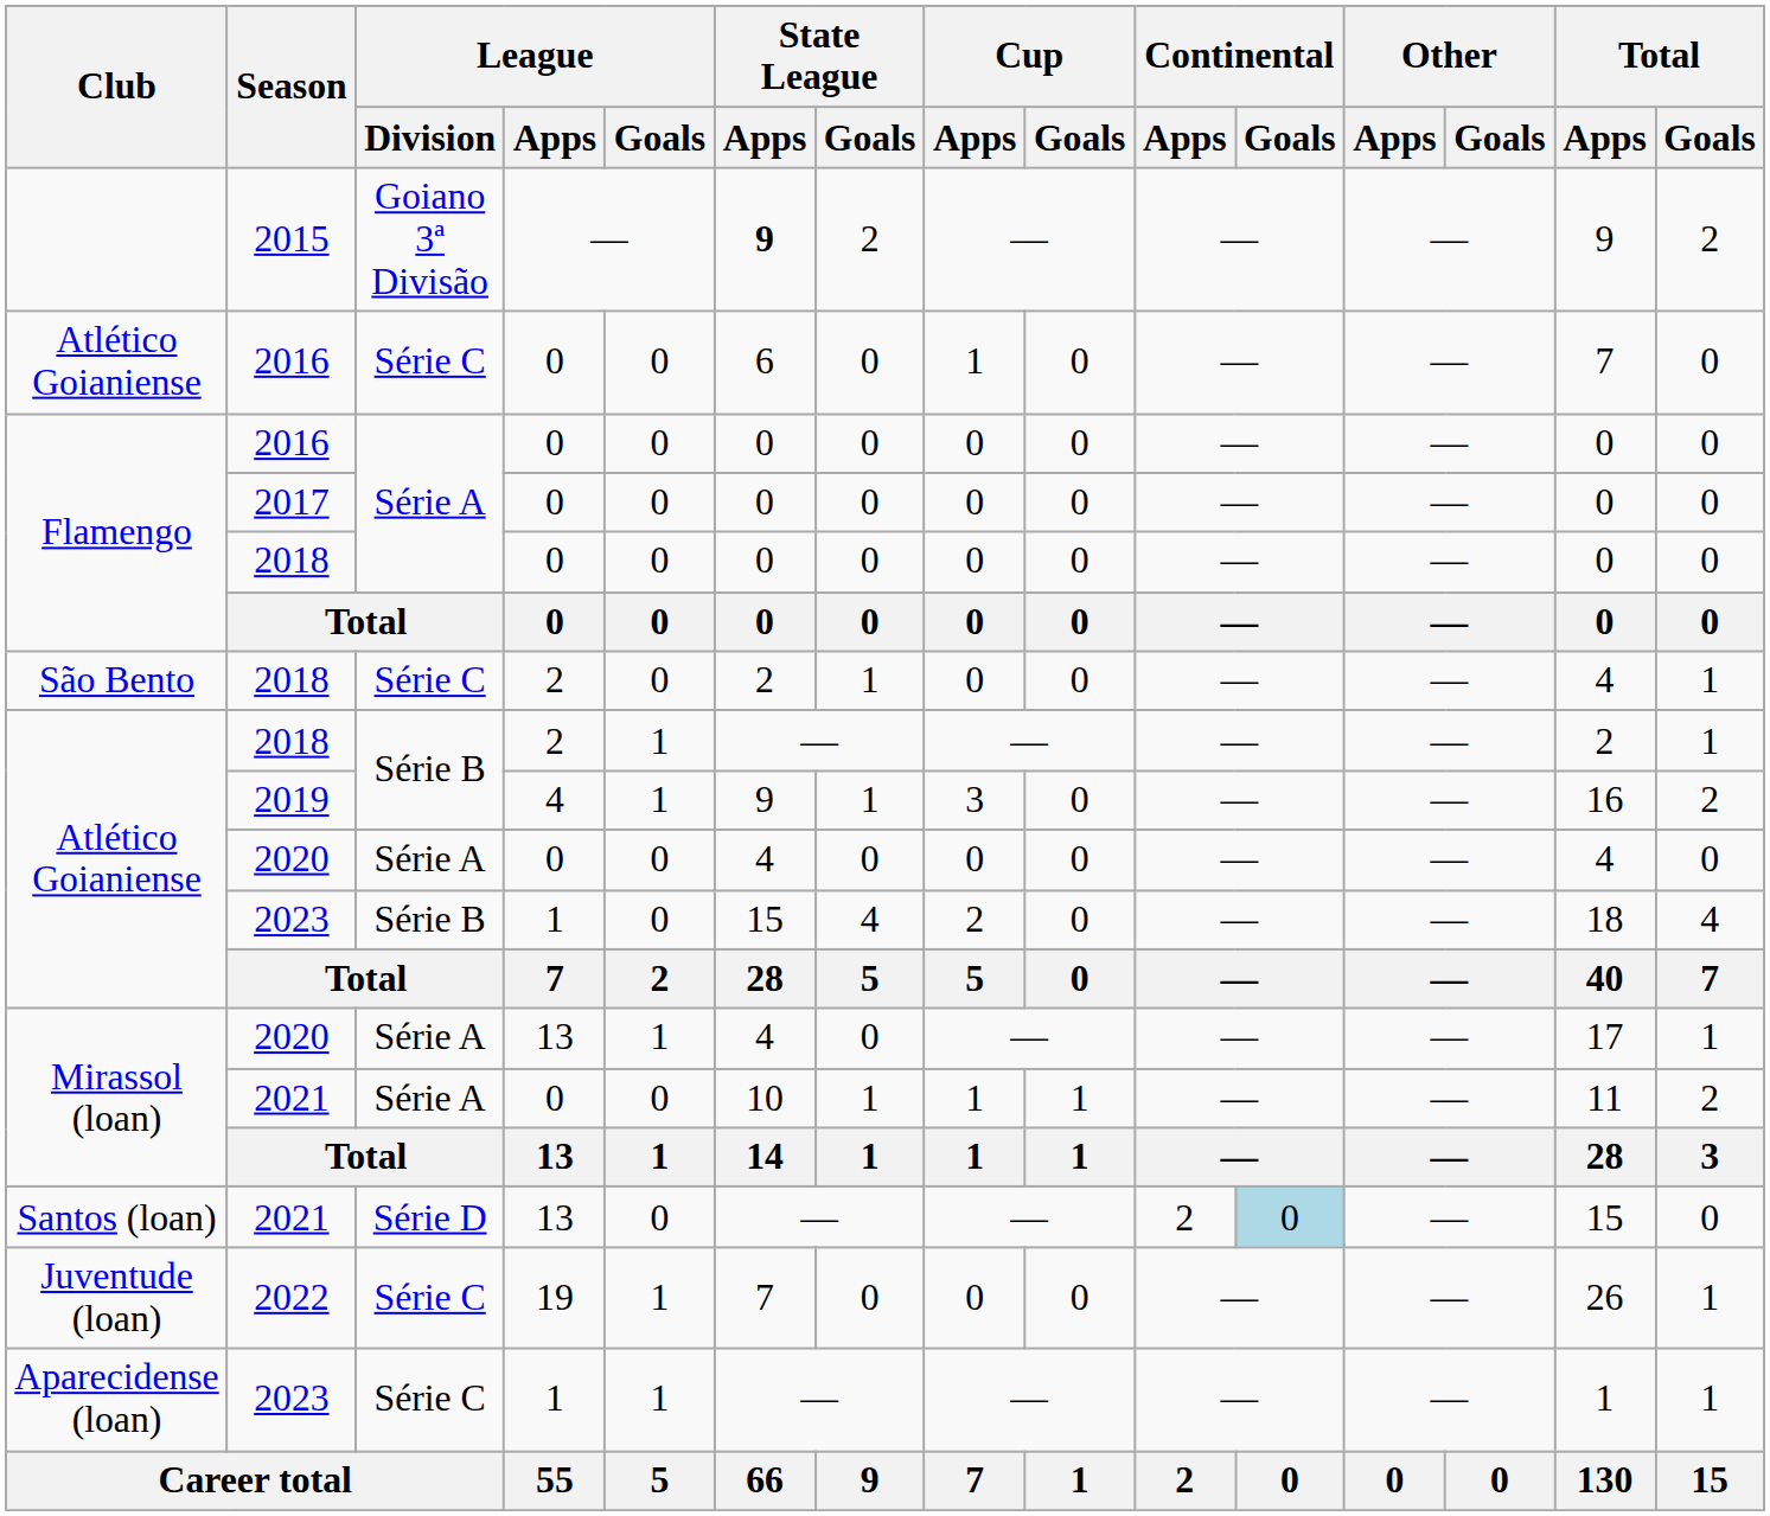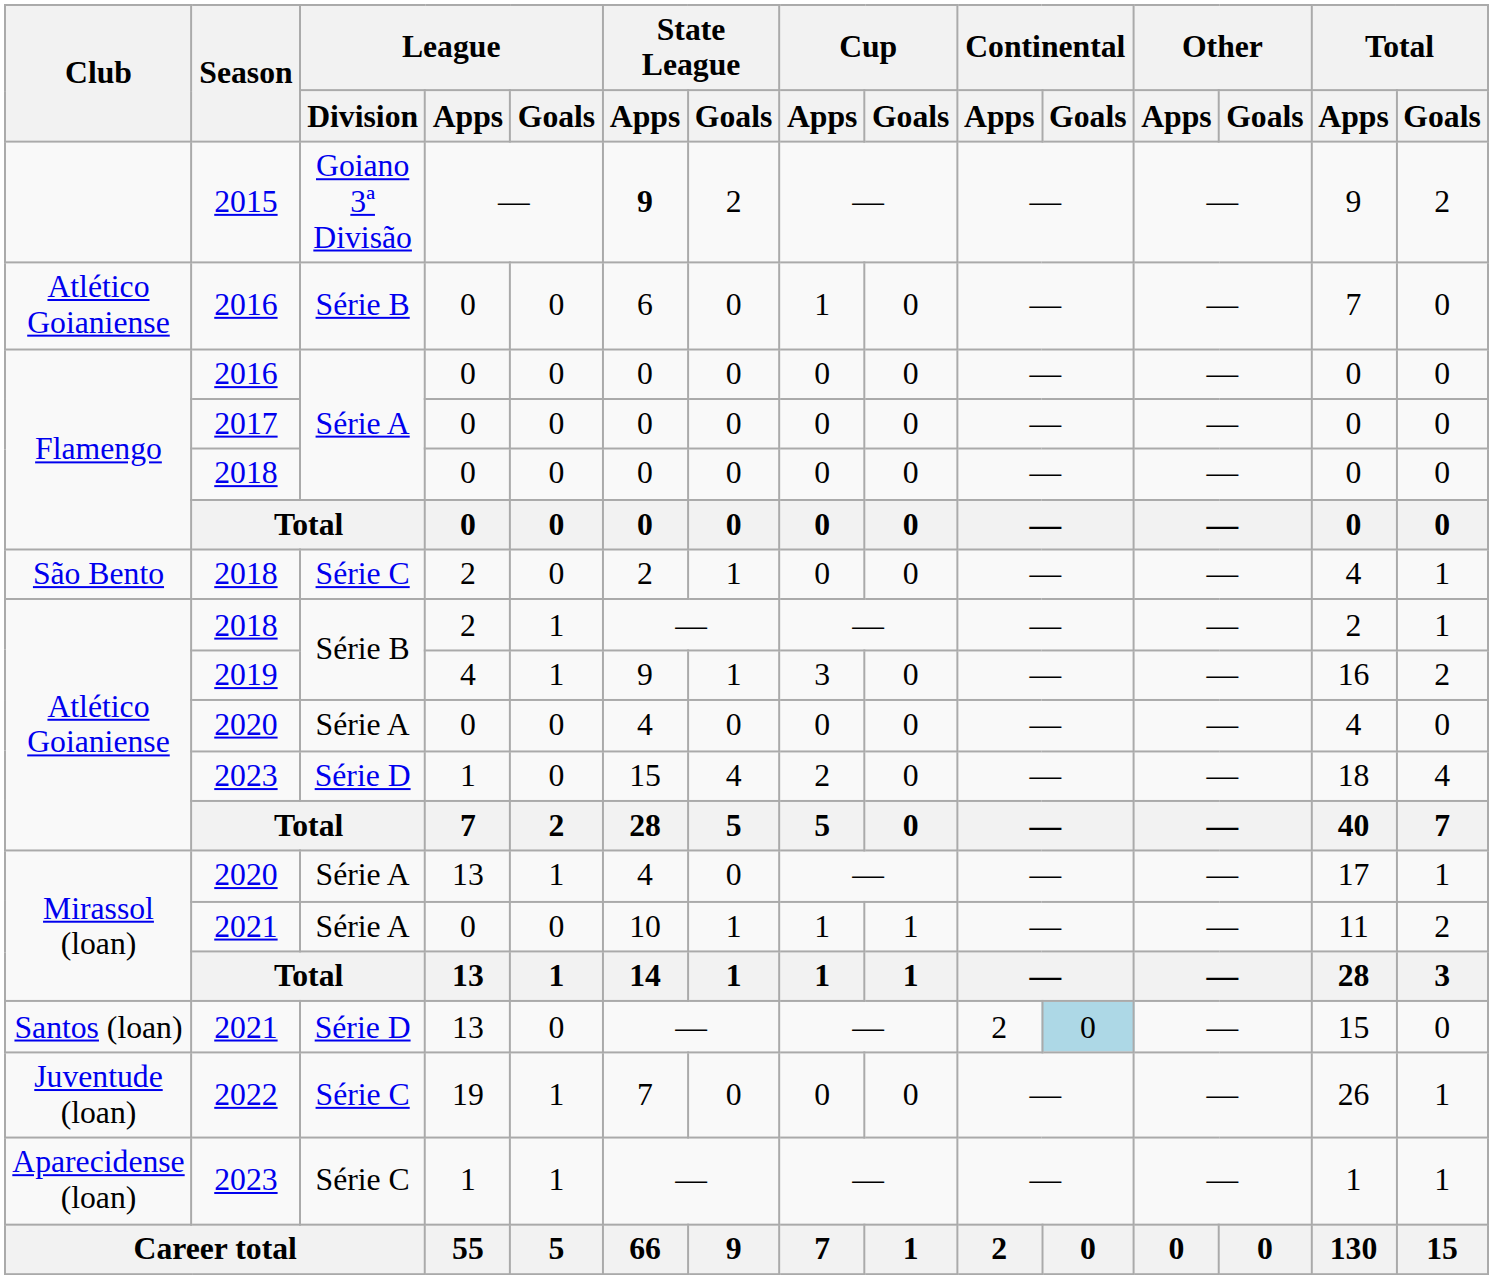Atlético Goianiense / 2016 | League / Division: Série C -> Série B
Atlético Goianiense / 2023 | League / Division: Série B -> Série D
